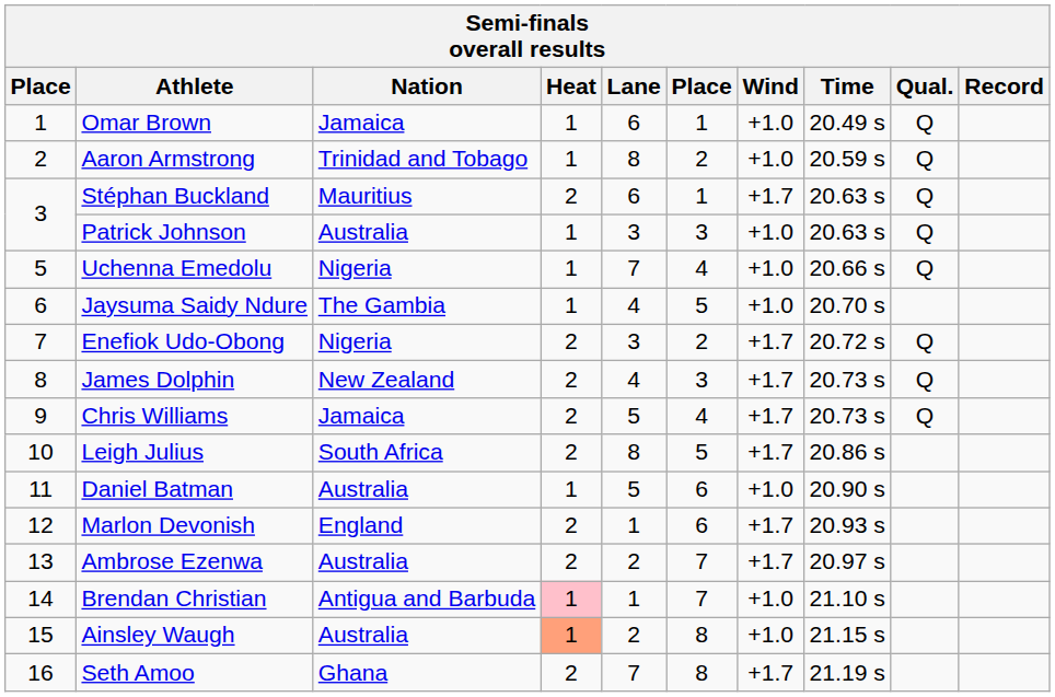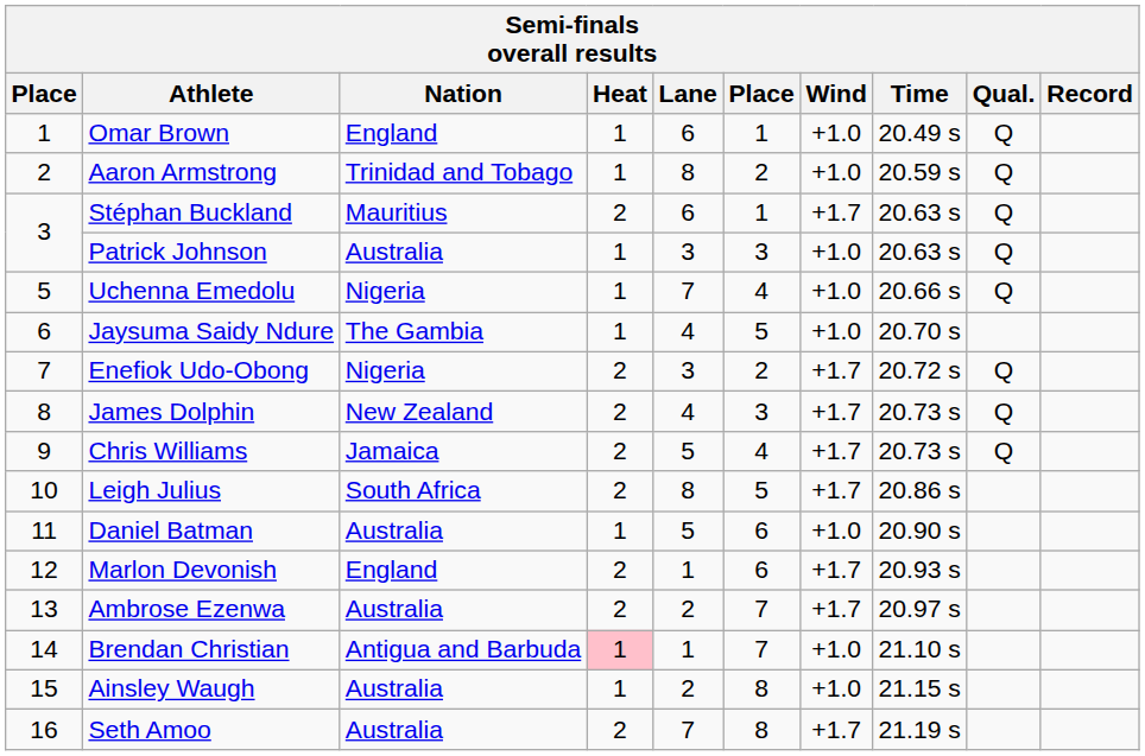Omar Brown | Nation: Jamaica -> England
Ainsley Waugh | Heat: lightsalmon background -> no background
Seth Amoo | Nation: Ghana -> Australia
